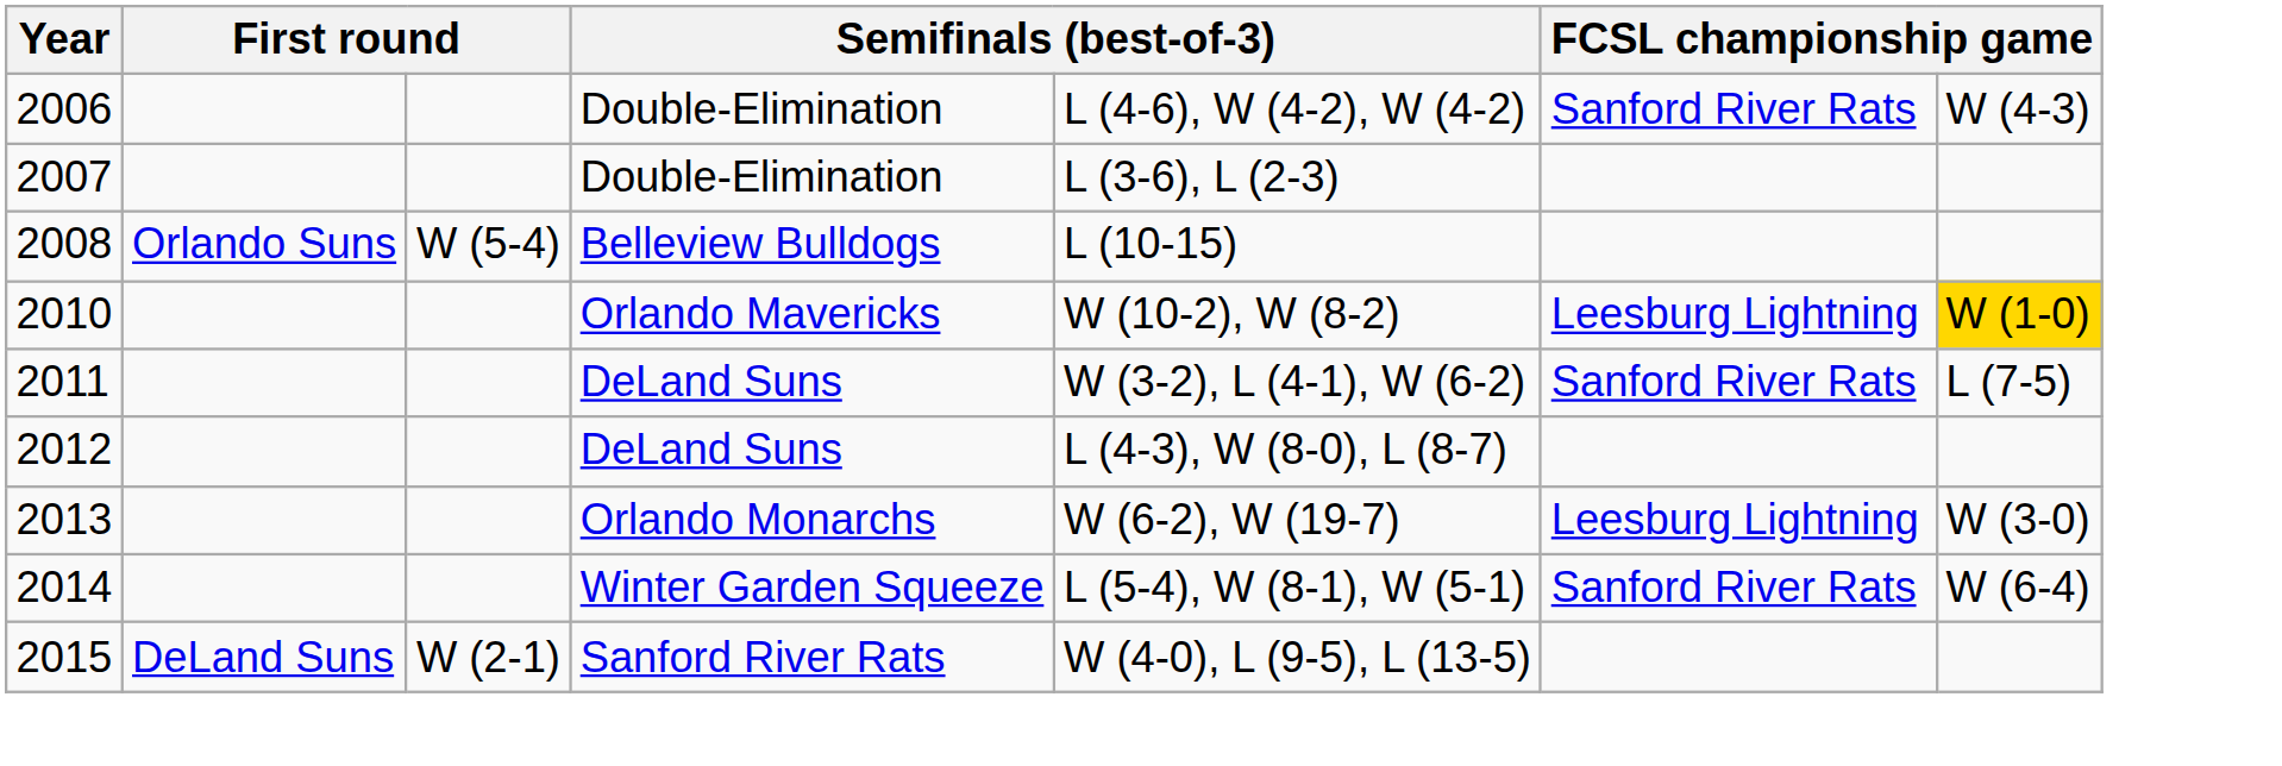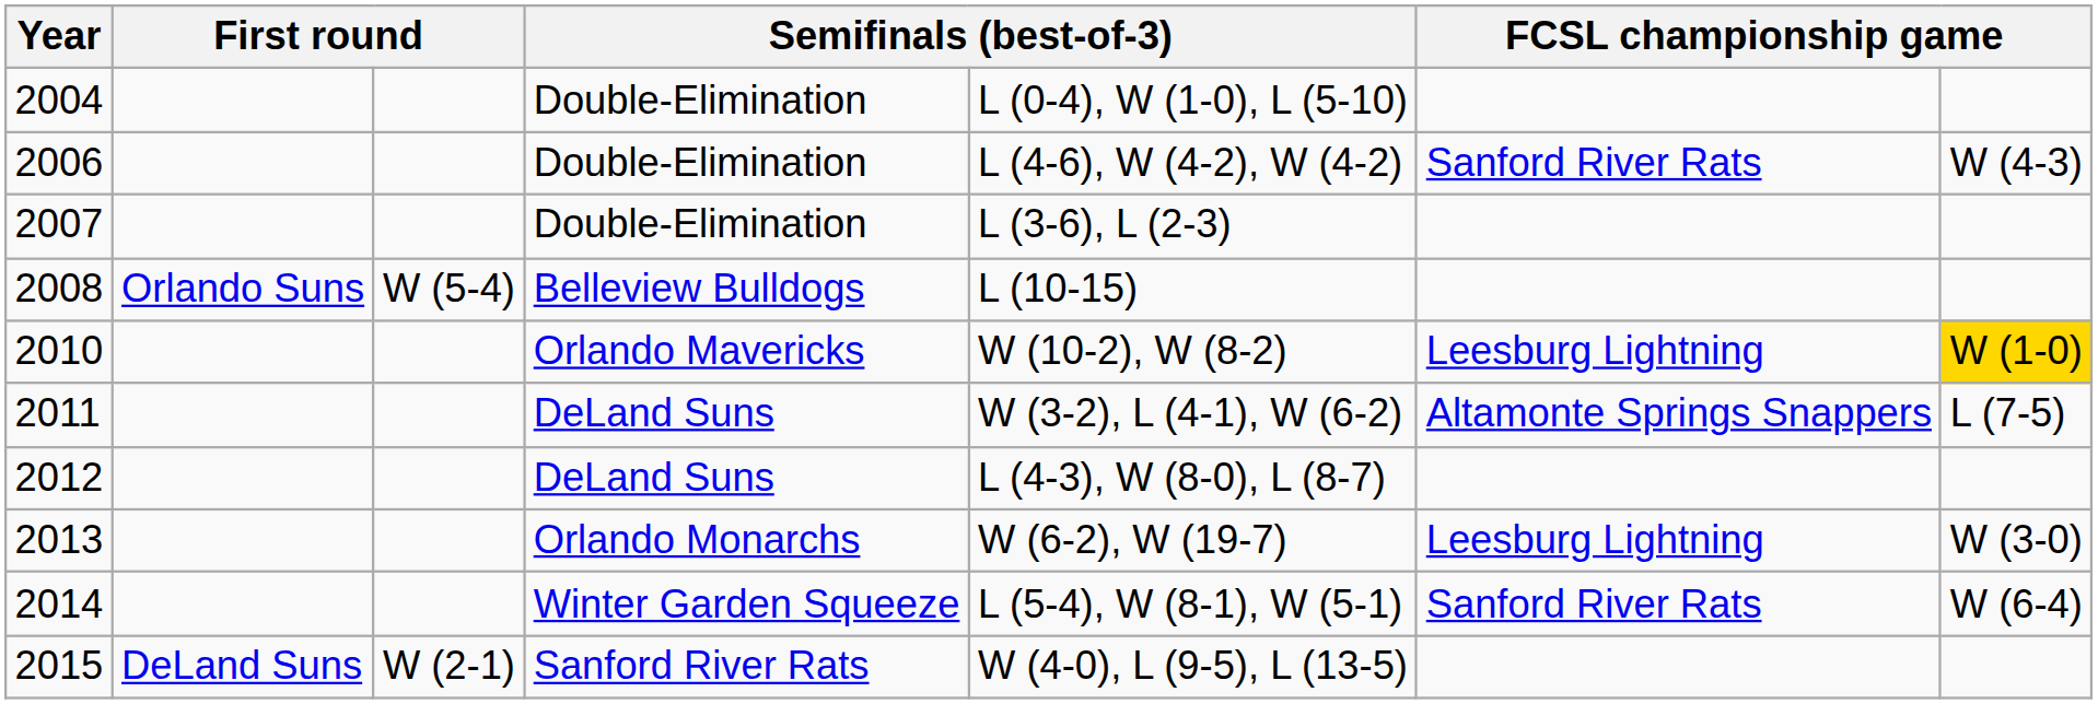+ row: 2004 | Double-Elimination | L (0-4), W (1-0), L (5-10)
2011 | column 6: Sanford River Rats -> Altamonte Springs Snappers
